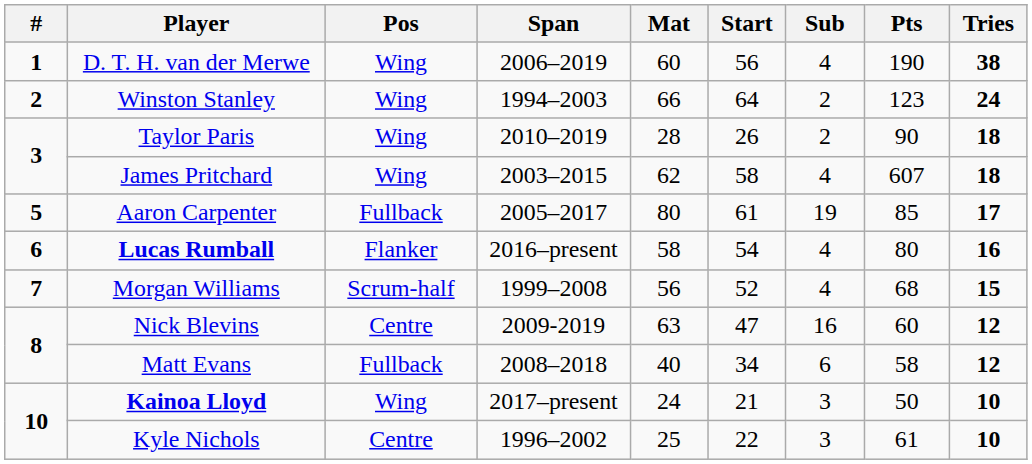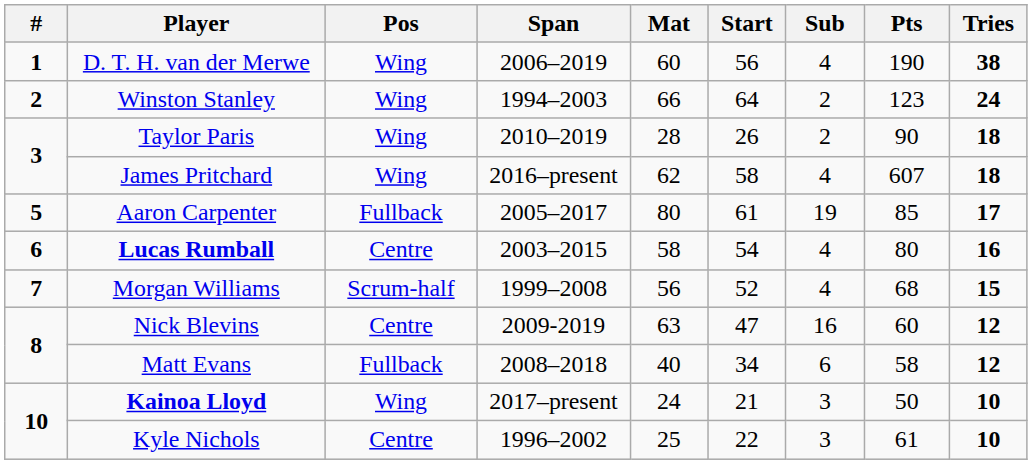James Pritchard | Span: 2003–2015 -> 2016–present
Lucas Rumball | Pos: Flanker -> Centre
Lucas Rumball | Span: 2016–present -> 2003–2015
